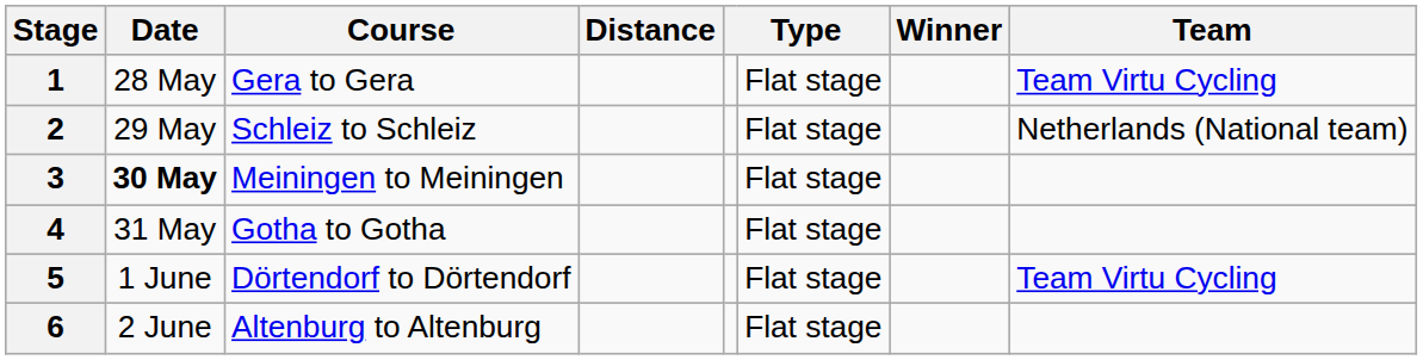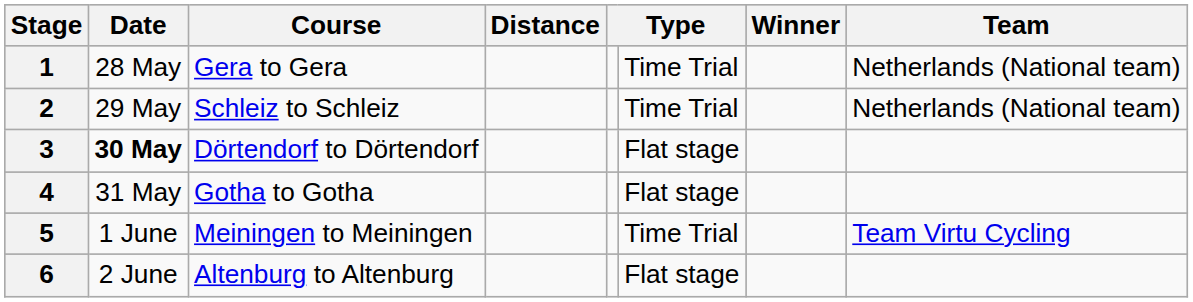1 | column 6: Flat stage -> Time Trial
1 | Team: Team Virtu Cycling -> Netherlands (National team)
2 | column 6: Flat stage -> Time Trial
3 | Course: Meiningen to Meiningen -> Dörtendorf to Dörtendorf
5 | Course: Dörtendorf to Dörtendorf -> Meiningen to Meiningen
5 | column 6: Flat stage -> Time Trial
